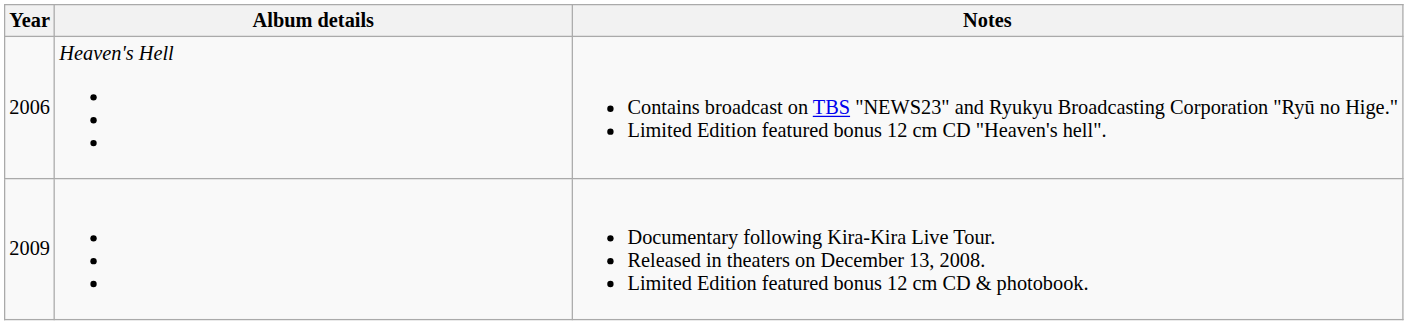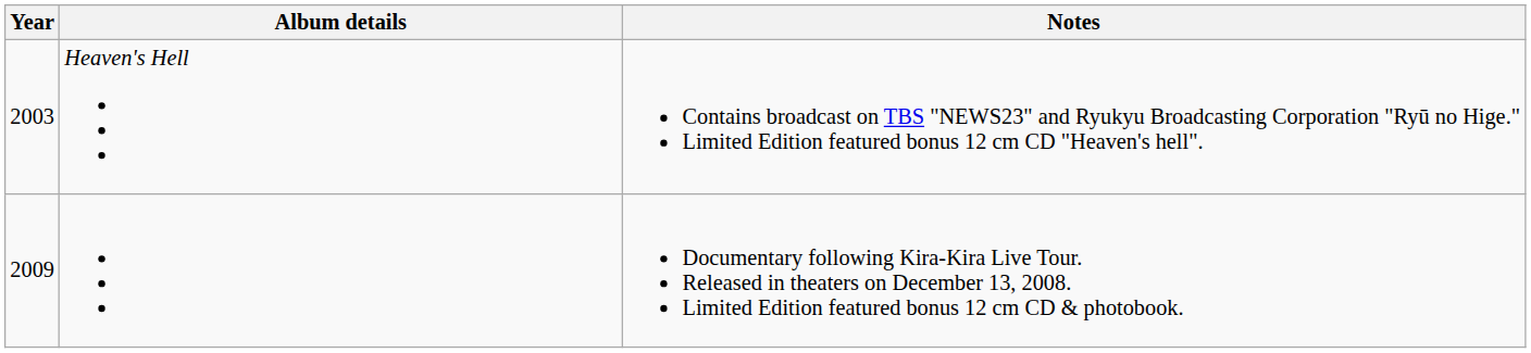Heaven's Hell | Year: 2006 -> 2003
